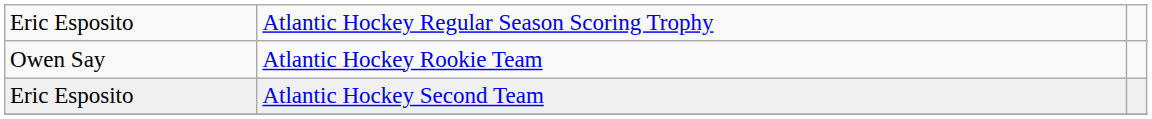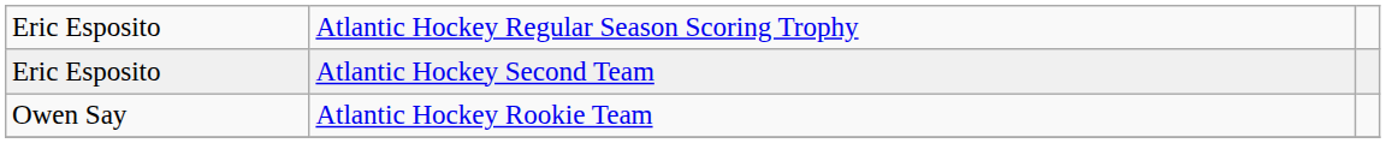rows swapped: Eric Esposito / Atlantic Hockey Second Team <-> Owen Say
